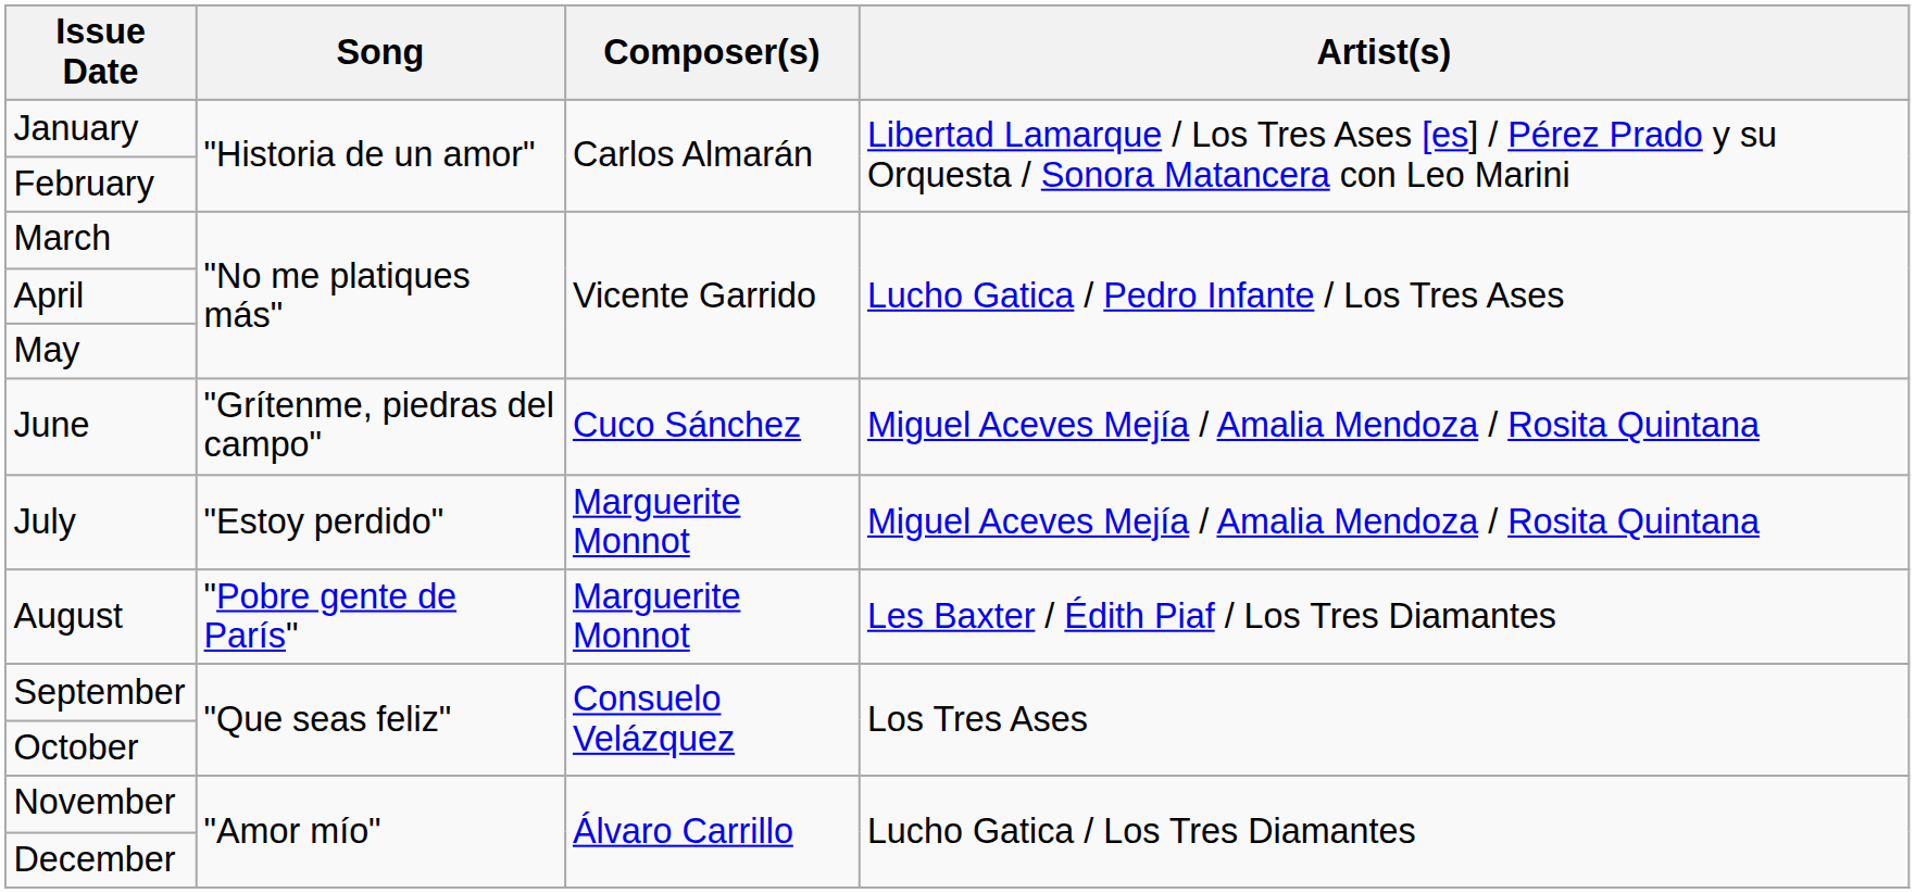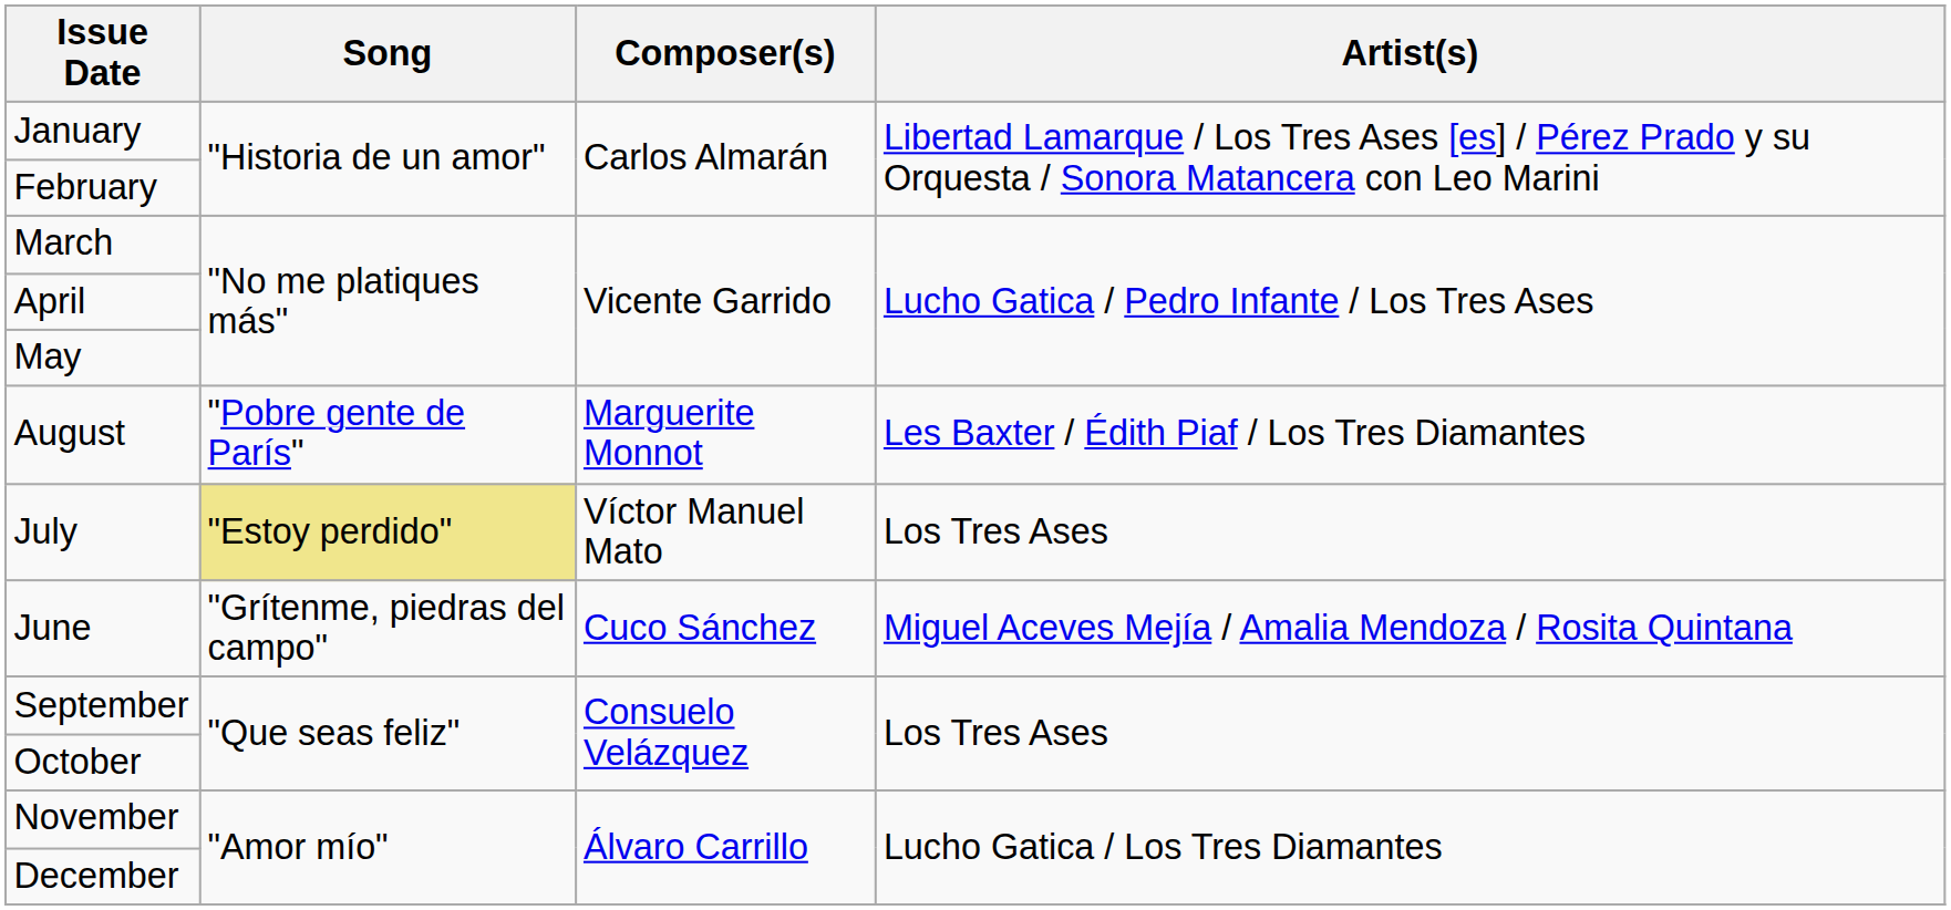rows swapped: June <-> August
July | Song: no background -> khaki background
July | Composer(s): Marguerite Monnot -> Víctor Manuel Mato
July | Artist(s): Miguel Aceves Mejía / Amalia Mendoza / Rosita Quintana -> Los Tres Ases
